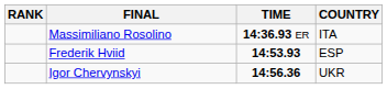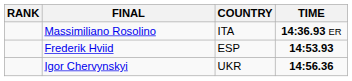columns swapped: COUNTRY <-> TIME
